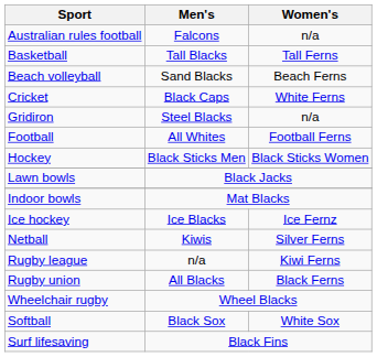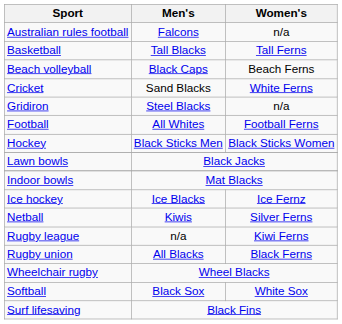Beach volleyball | Men's: Sand Blacks -> Black Caps
Cricket | Men's: Black Caps -> Sand Blacks
